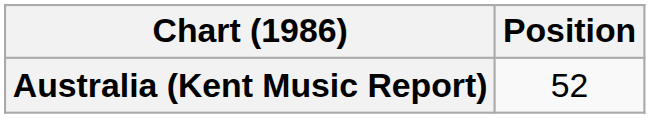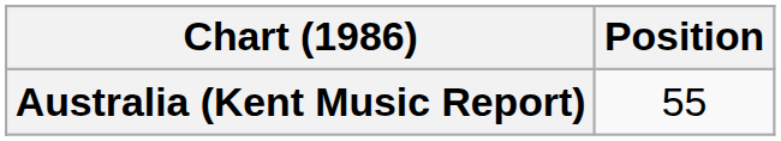Australia (Kent Music Report) | Position: 52 -> 55
